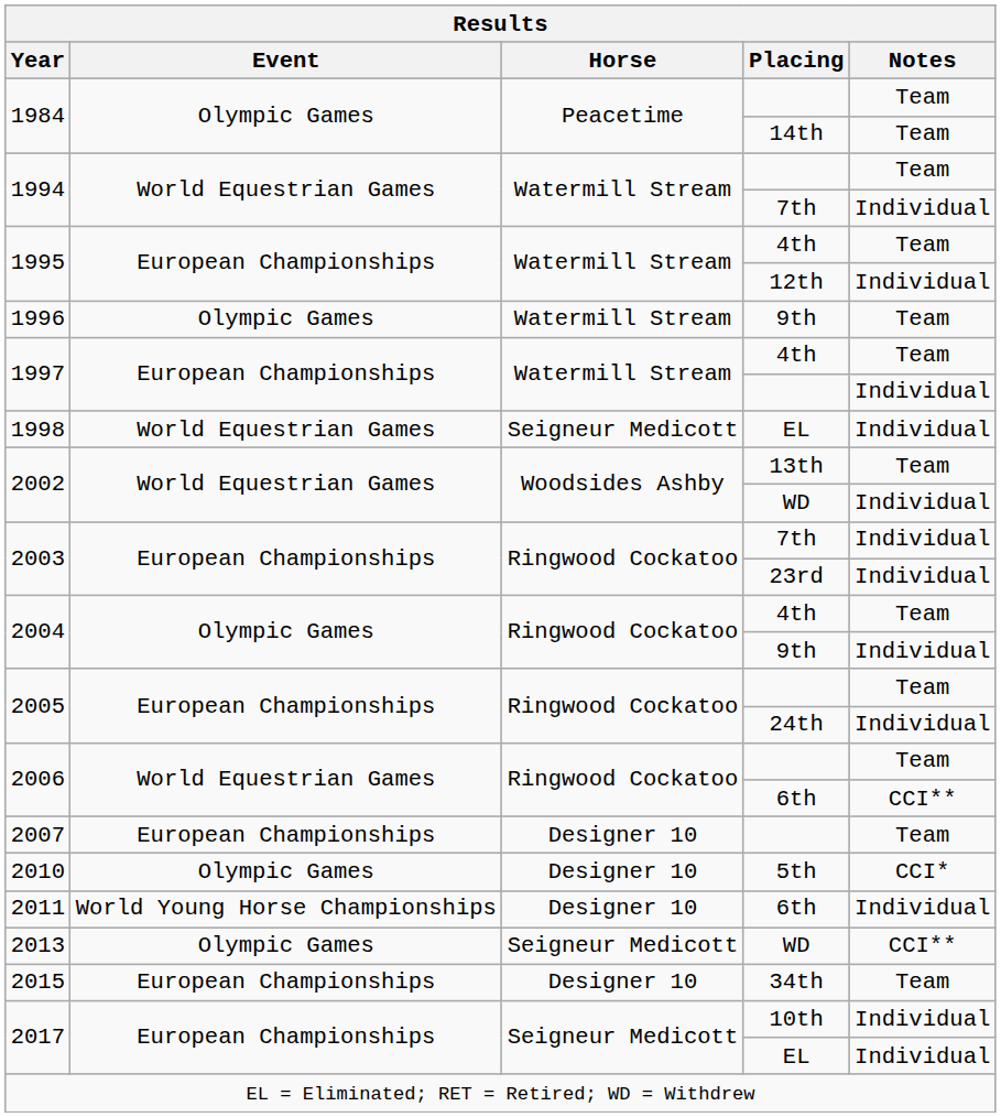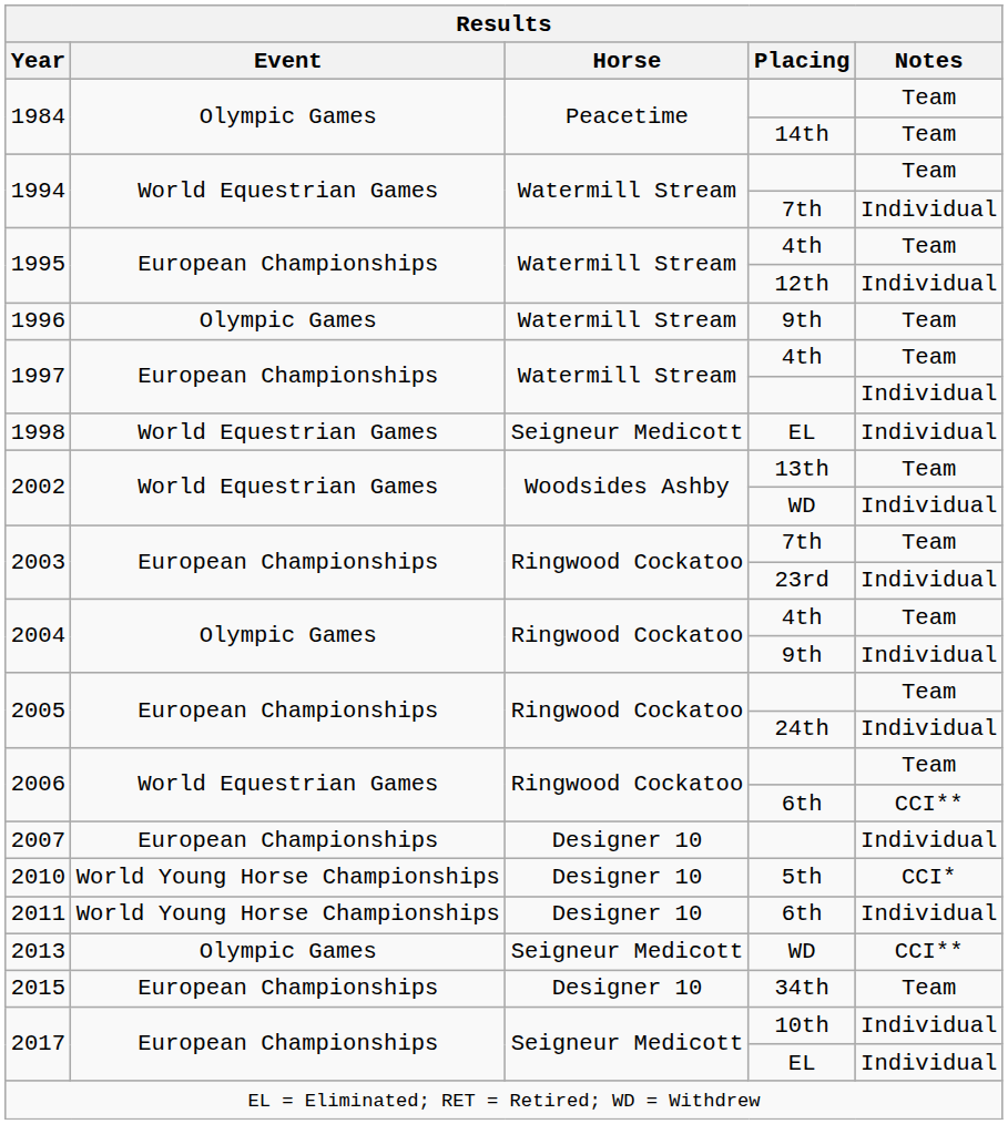2003 / 7th | Notes: Individual -> Team
2007 | Notes: Team -> Individual
2010 | Event: Olympic Games -> World Young Horse Championships
